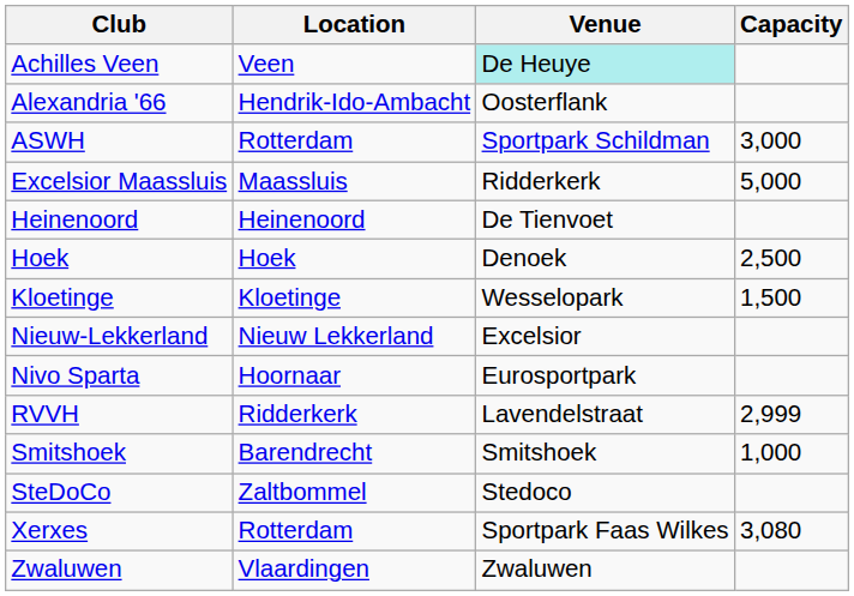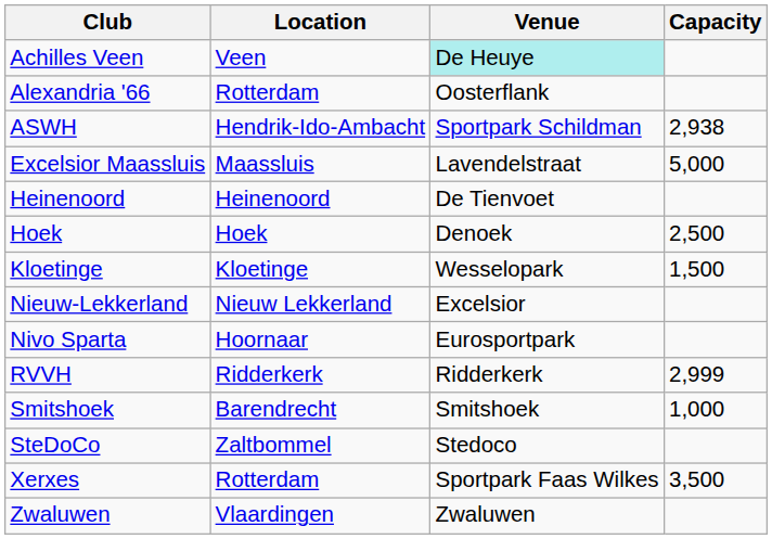Alexandria '66 | Location: Hendrik-Ido-Ambacht -> Rotterdam
ASWH | Location: Rotterdam -> Hendrik-Ido-Ambacht
ASWH | Capacity: 3,000 -> 2,938
Excelsior Maassluis | Venue: Ridderkerk -> Lavendelstraat
RVVH | Venue: Lavendelstraat -> Ridderkerk
Xerxes | Capacity: 3,080 -> 3,500
